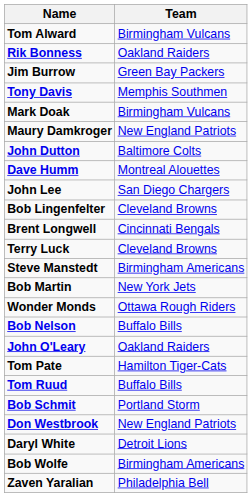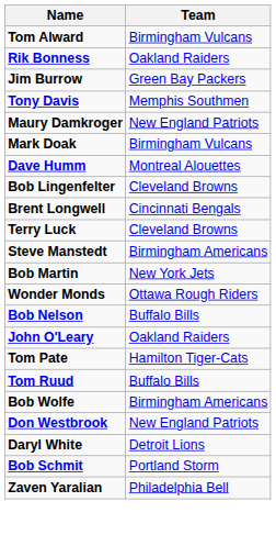rows swapped: Mark Doak <-> Maury Damkroger
- row: John Dutton | Baltimore Colts
- row: John Lee | San Diego Chargers
rows swapped: Bob Schmit <-> Bob Wolfe
